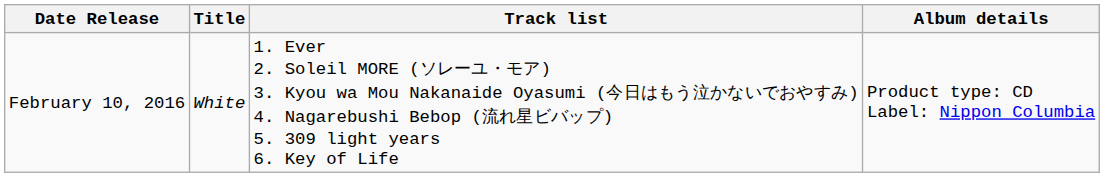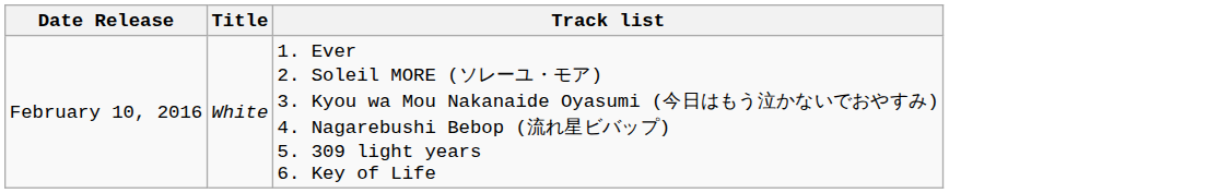- column: Album details | Product type: CD Label: Nippon Columbia
